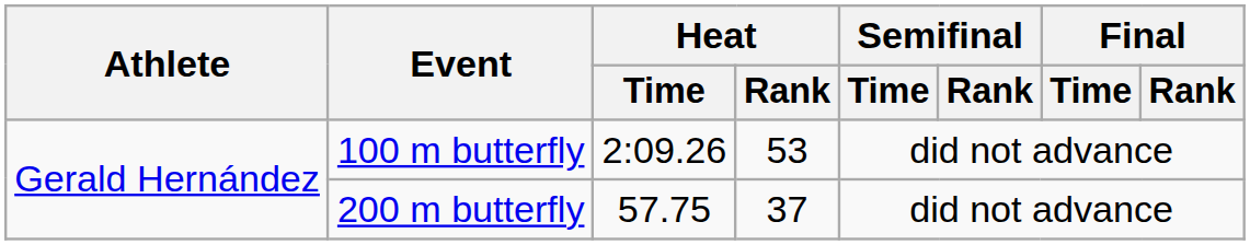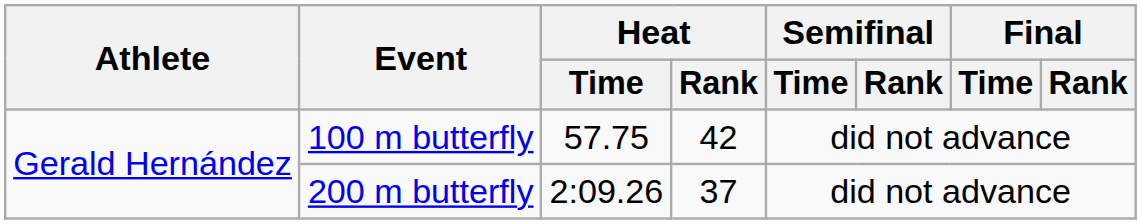100 m butterfly | Heat / Time: 2:09.26 -> 57.75
100 m butterfly | Heat / Rank: 53 -> 42
200 m butterfly | Heat / Time: 57.75 -> 2:09.26
